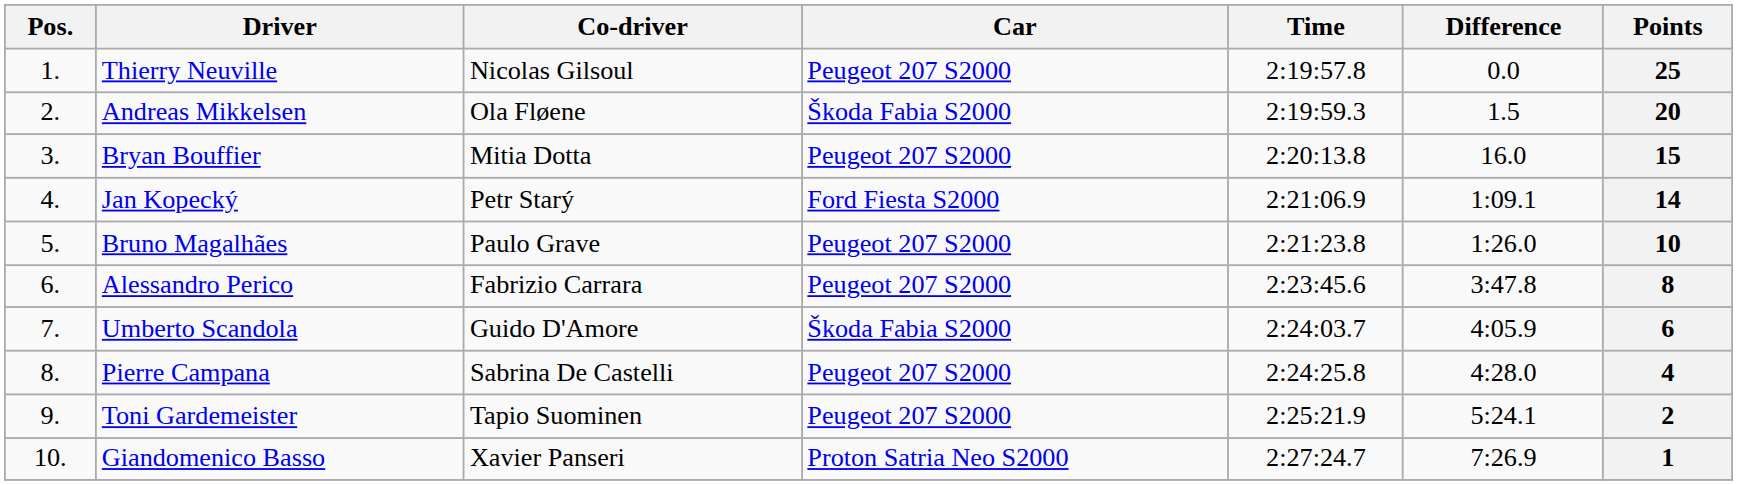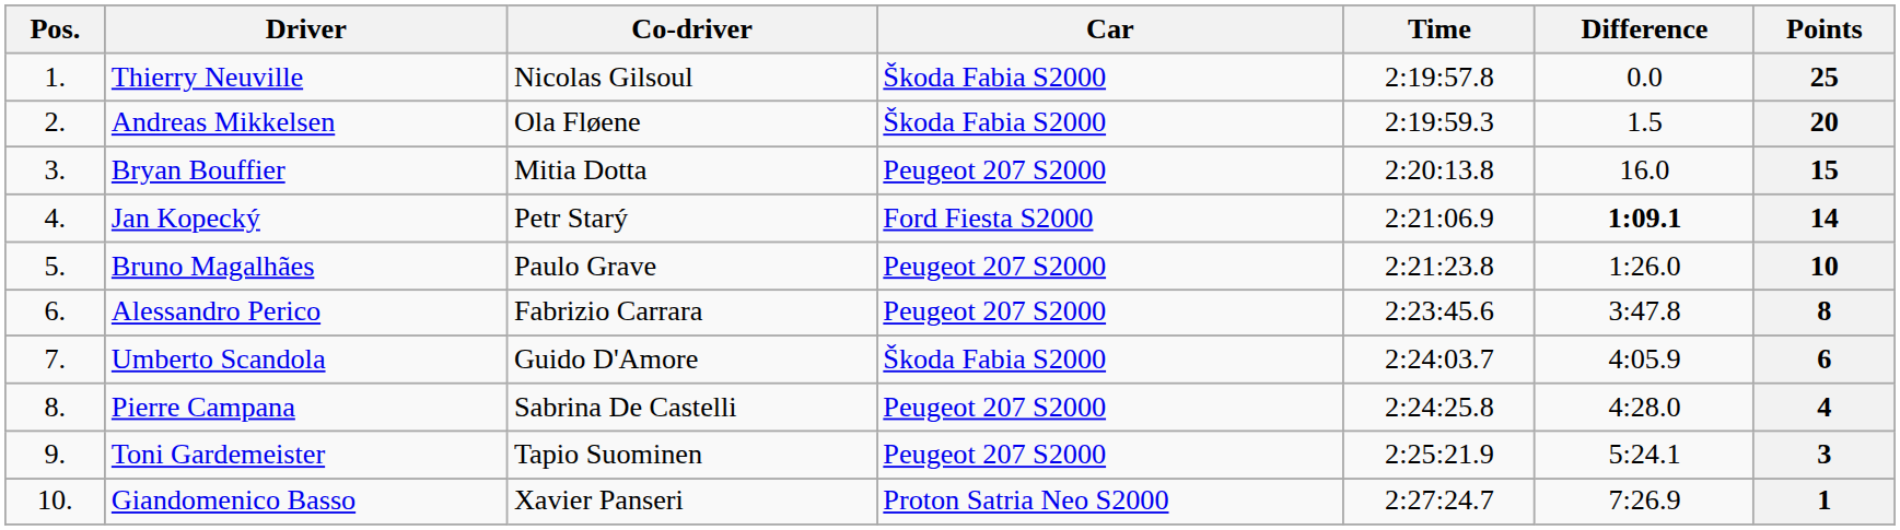Thierry Neuville | Car: Peugeot 207 S2000 -> Škoda Fabia S2000
Jan Kopecký | Difference: normal -> bold
Toni Gardemeister | Points: 2 -> 3
